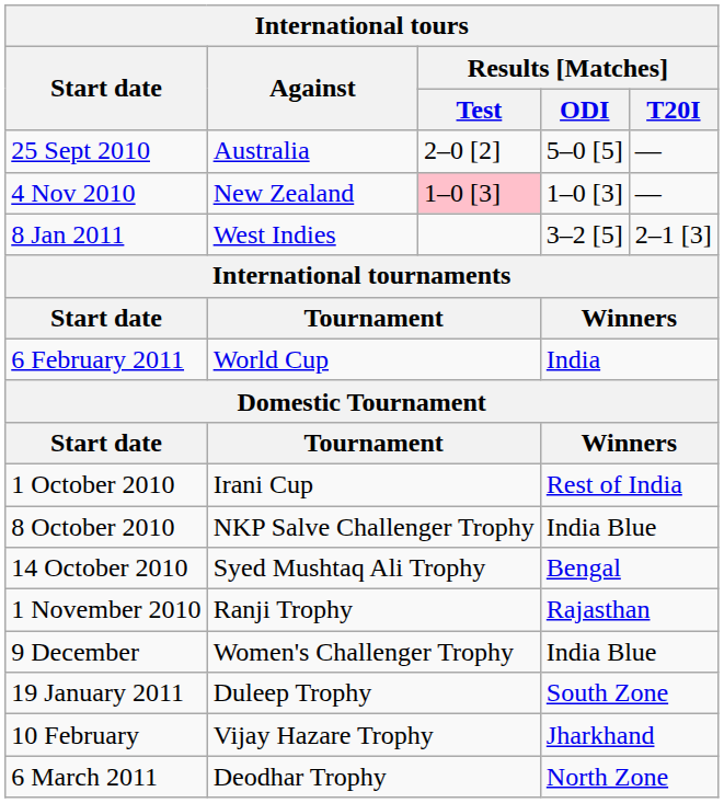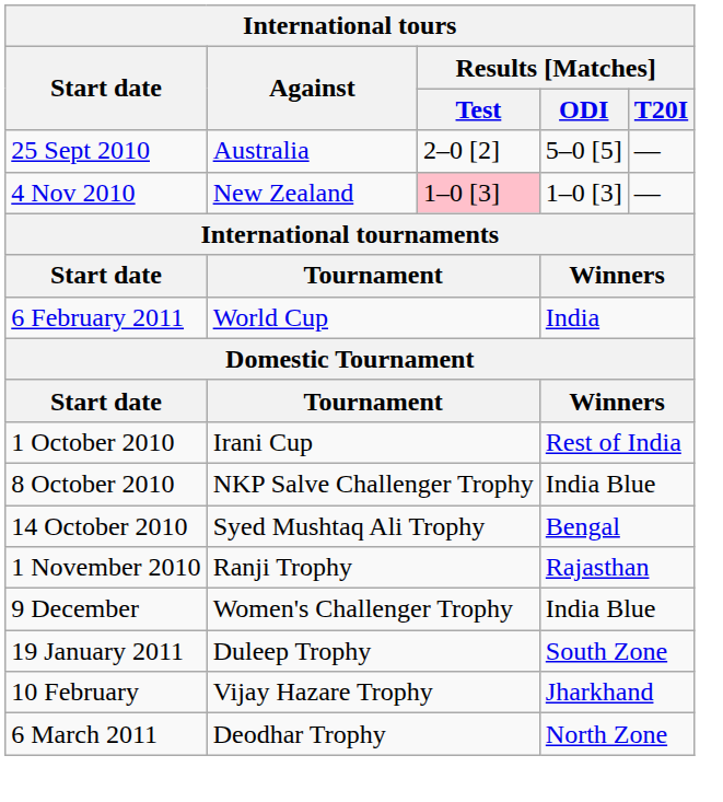- row: 8 Jan 2011 | West Indies | 3–2 [5] | 2–1 [3]
